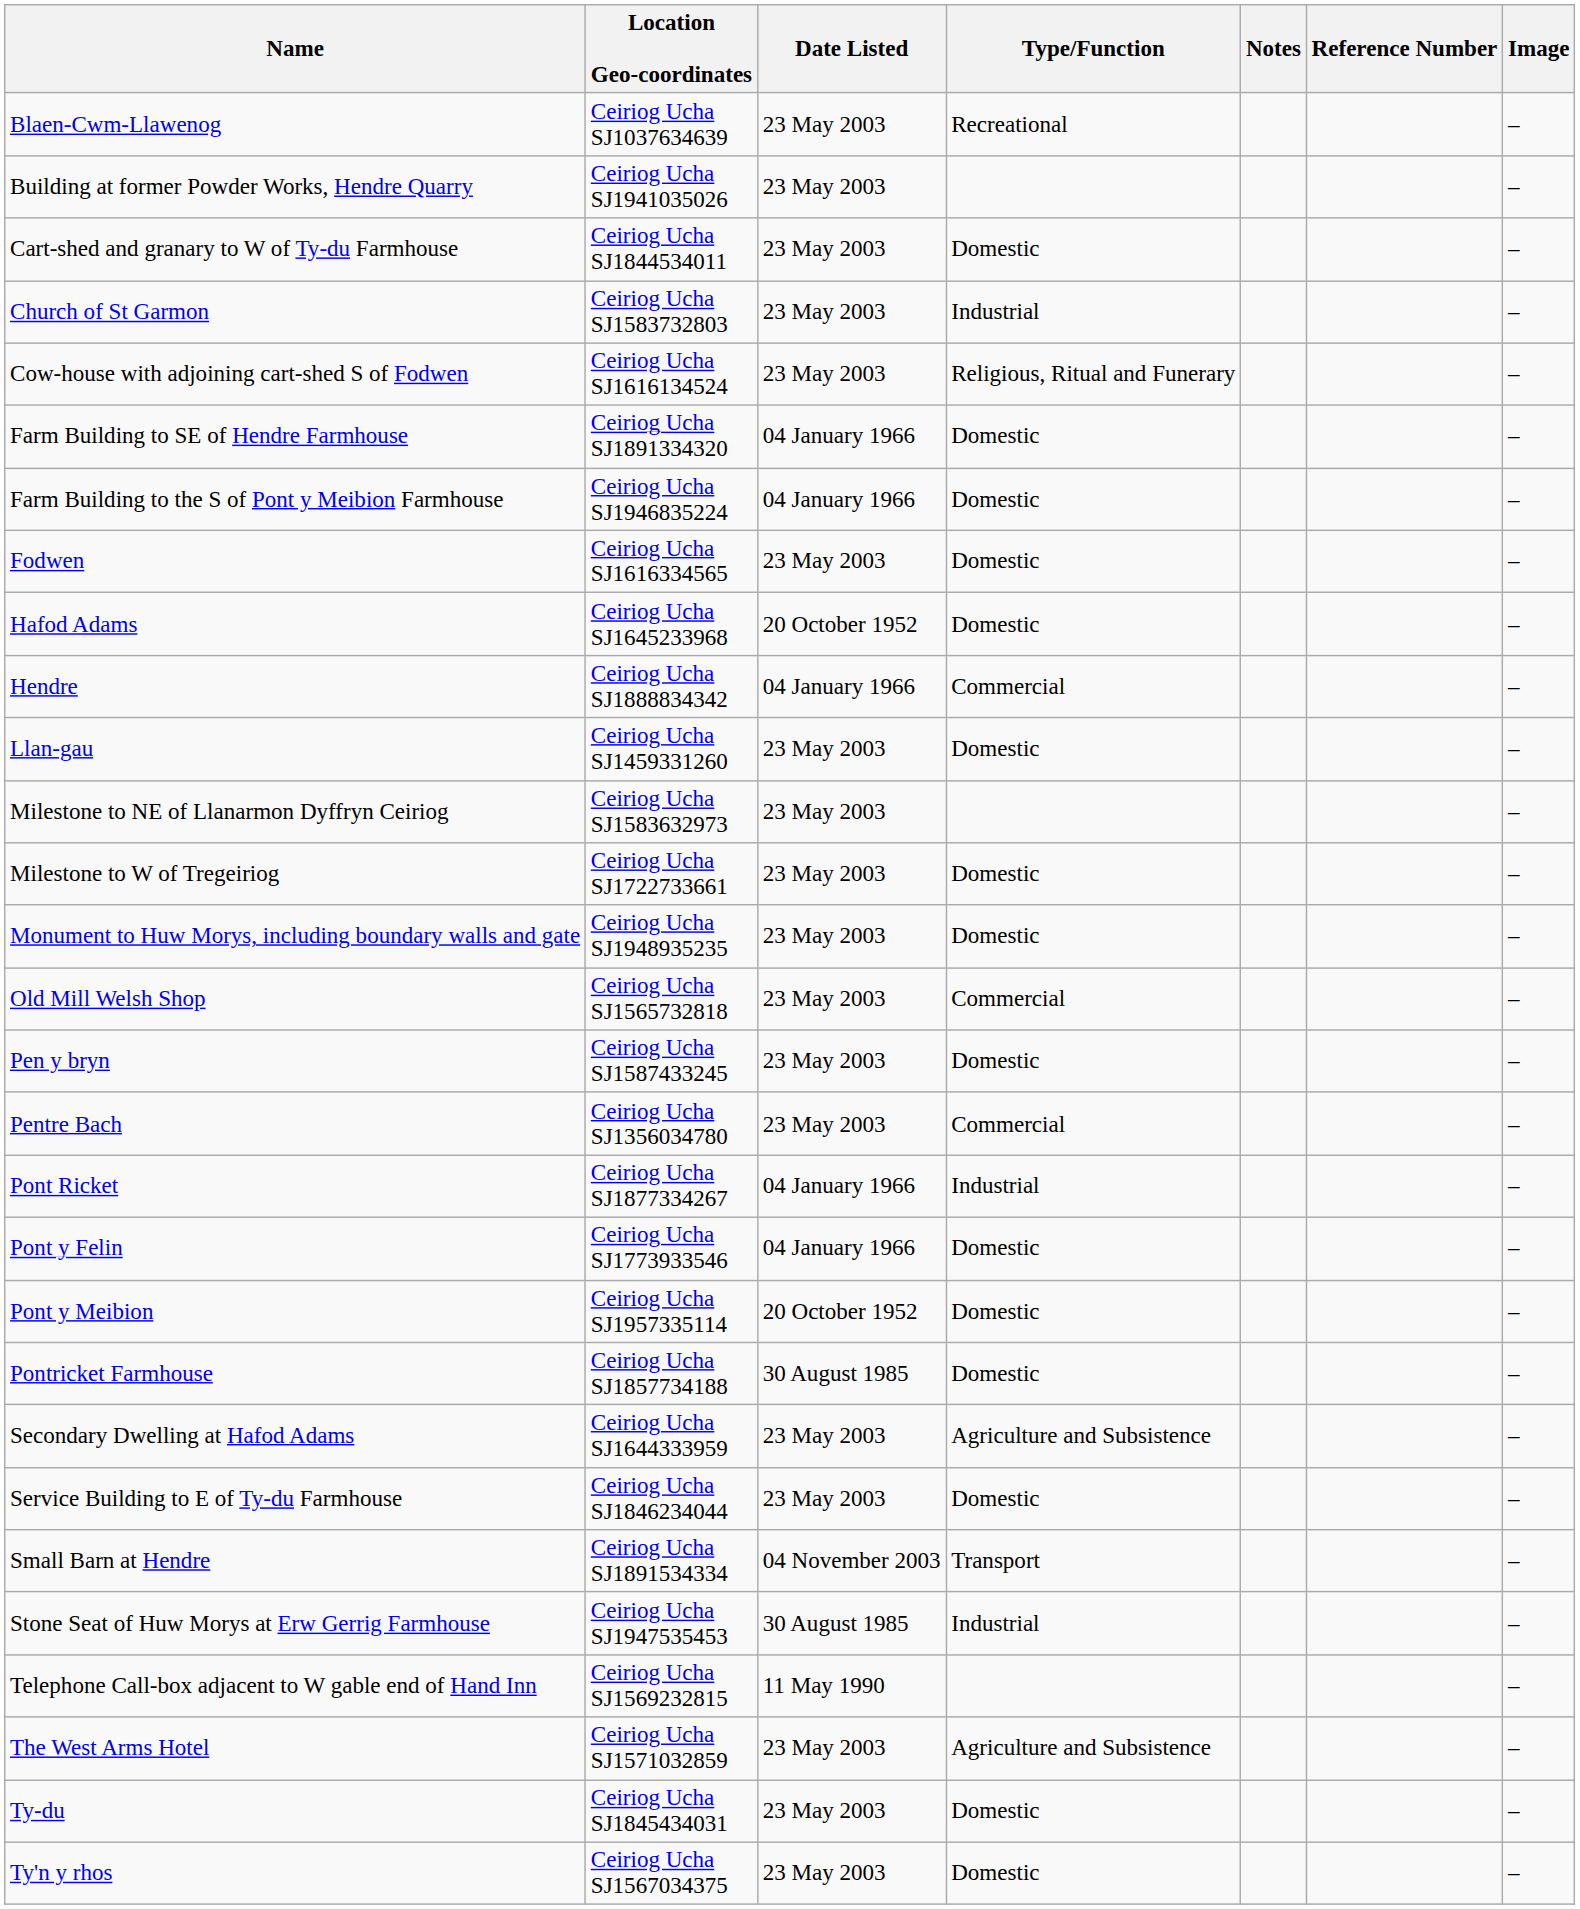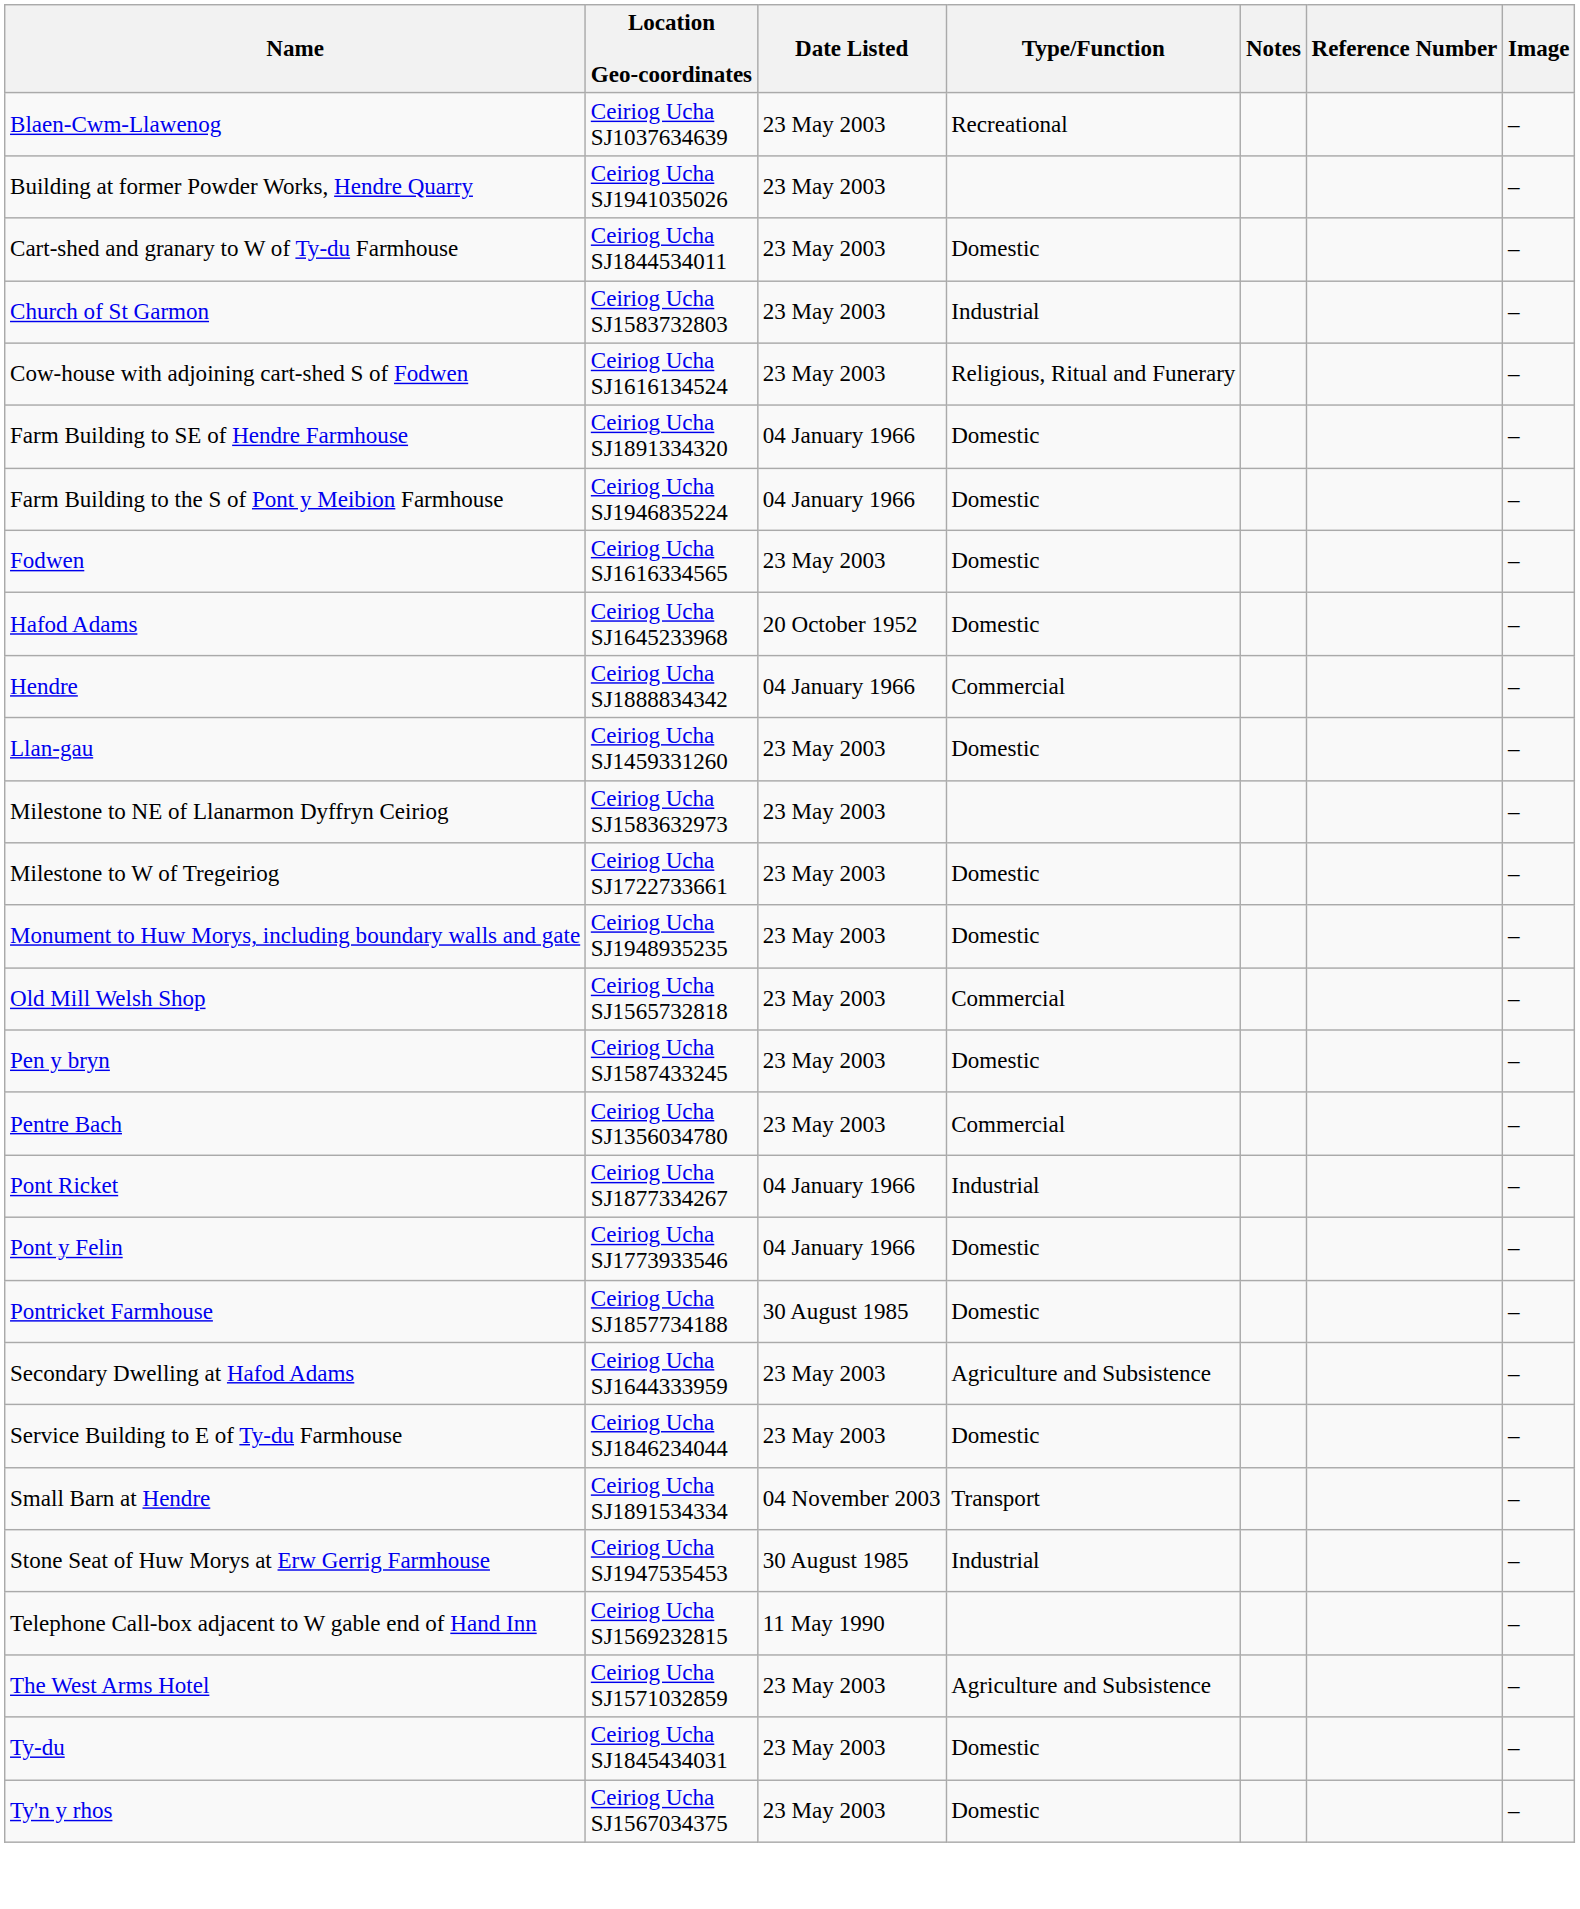- row: Pont y Meibion | Ceiriog Ucha SJ1957335114 | 20 October 1952 | Domestic | –
